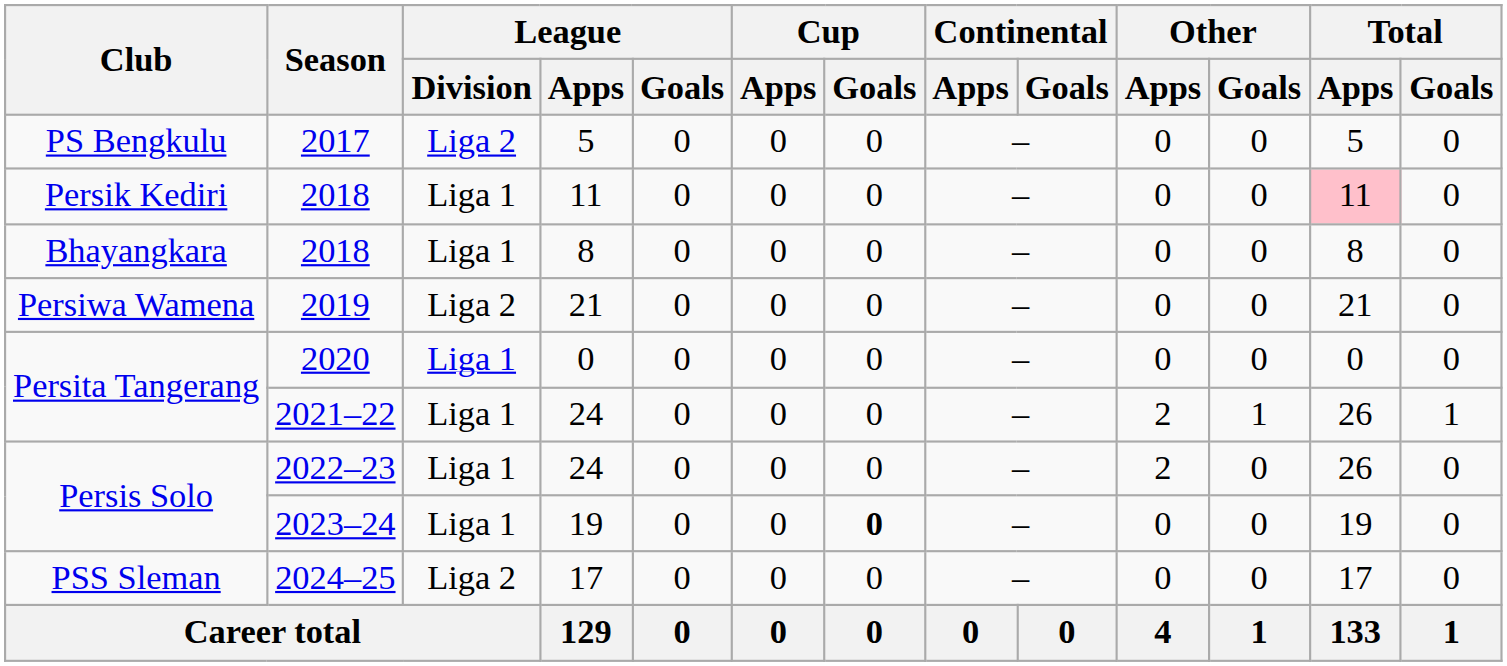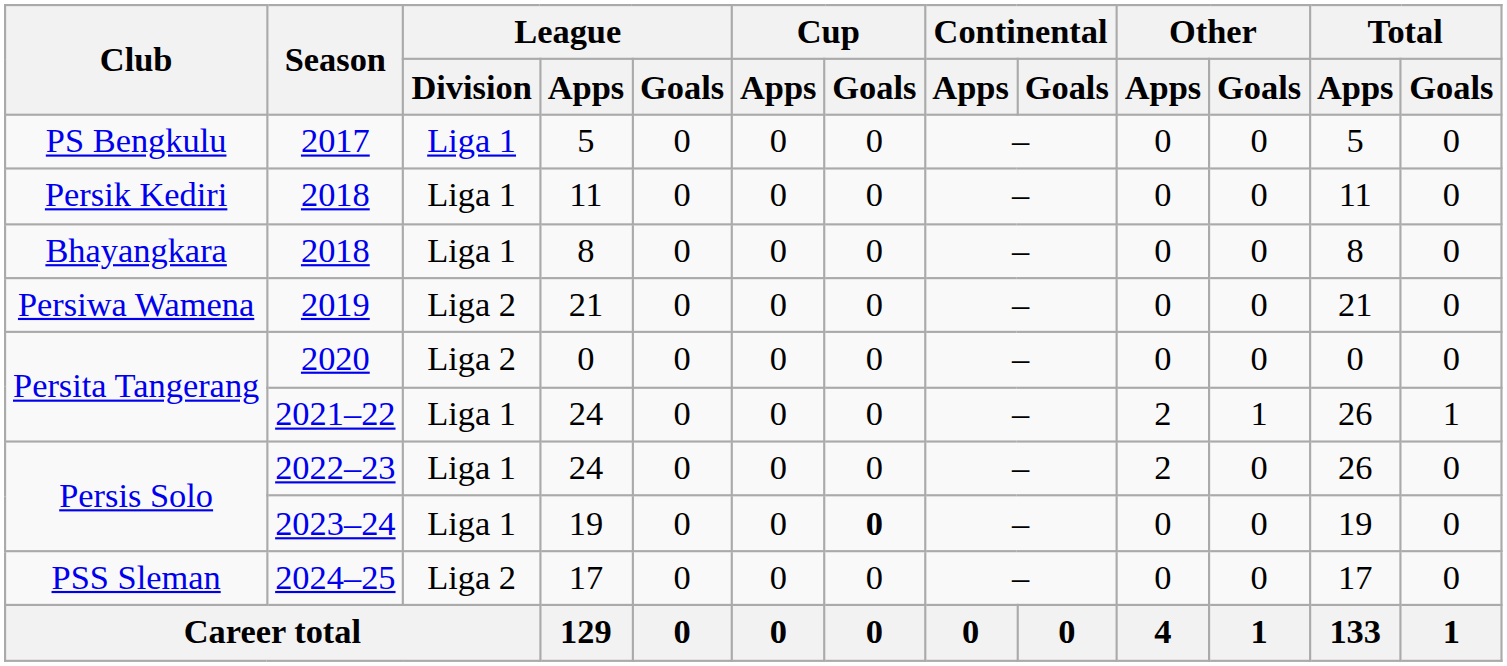2017 | League / Division: Liga 2 -> Liga 1
2018 / 11 | Total / Apps: pink background -> no background
2020 | League / Division: Liga 1 -> Liga 2
